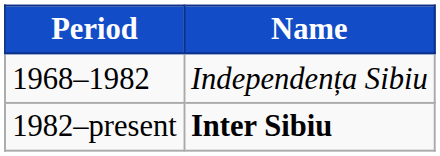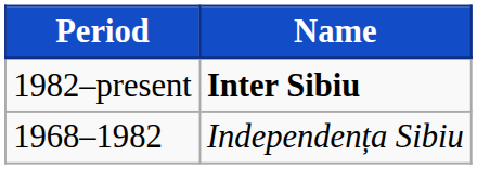rows swapped: 1968–1982 <-> 1982–present
